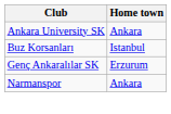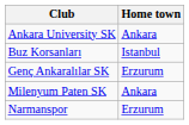+ row: Milenyum Paten SK | Ankara
Narmanspor | Home town: Ankara -> Erzurum
